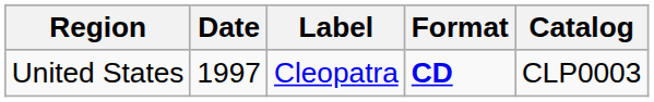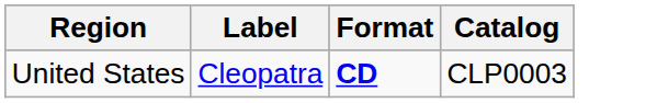- column: Date | 1997
